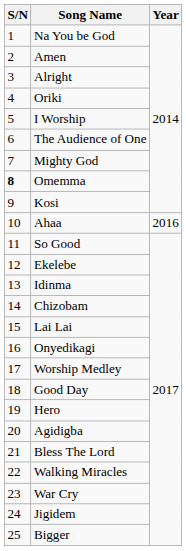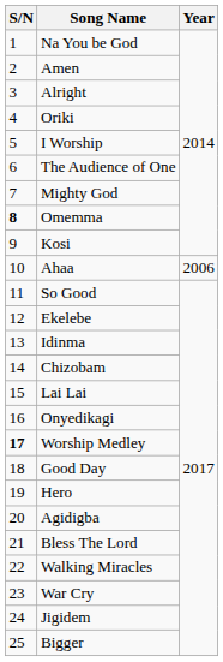Ahaa | Year: 2016 -> 2006
Worship Medley | S/N: normal -> bold
